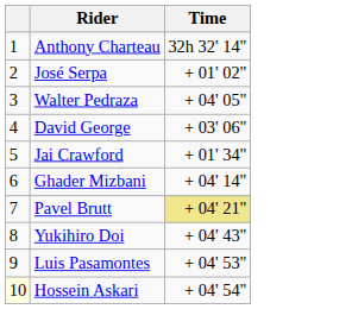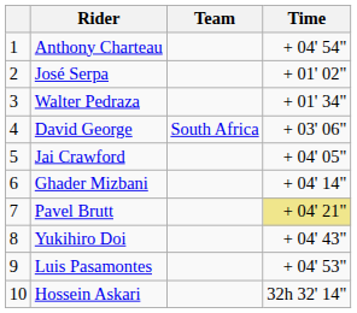+ column: Team | South Africa
Anthony Charteau | Time: 32h 32' 14" -> + 04' 54"
Walter Pedraza | Time: + 04' 05" -> + 01' 34"
Jai Crawford | Time: + 01' 34" -> + 04' 05"
Hossein Askari | column 1: lightyellow background -> no background
Hossein Askari | Time: + 04' 54" -> 32h 32' 14"
